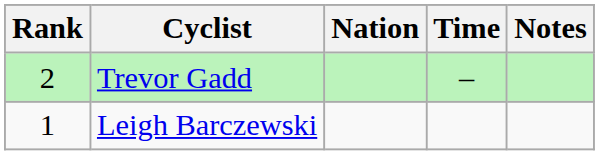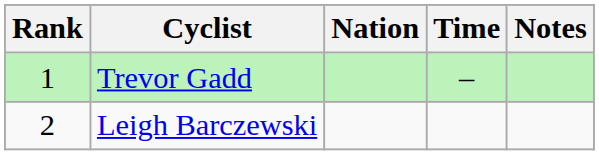Trevor Gadd | Rank: 2 -> 1
Leigh Barczewski | Rank: 1 -> 2
